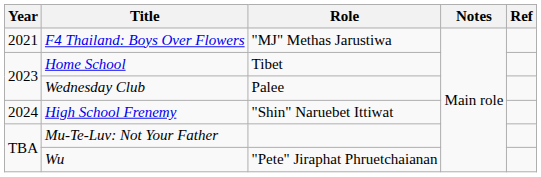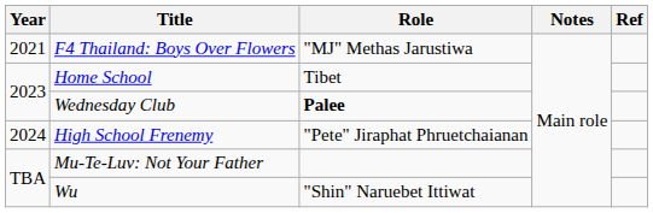Wednesday Club | Role: normal -> bold
High School Frenemy | Role: "Shin" Naruebet Ittiwat -> "Pete" Jiraphat Phruetchaianan
Wu | Role: "Pete" Jiraphat Phruetchaianan -> "Shin" Naruebet Ittiwat
